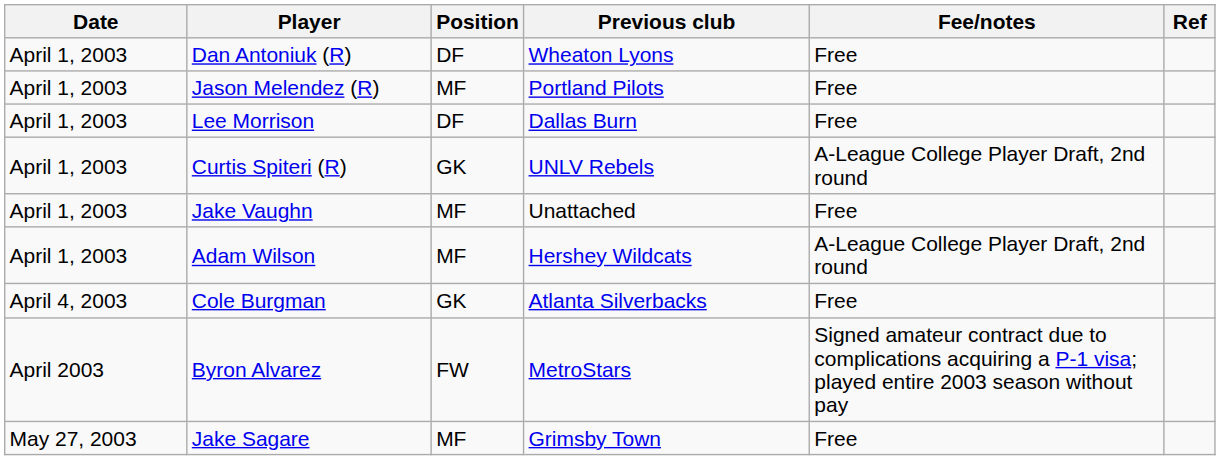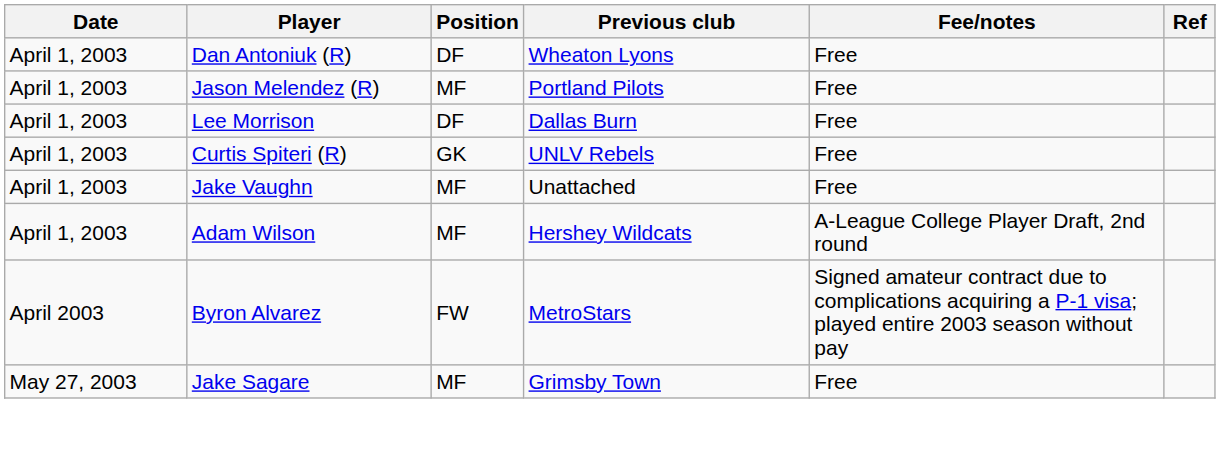Curtis Spiteri (R) | Fee/notes: A-League College Player Draft, 2nd round -> Free
- row: April 4, 2003 | Cole Burgman | GK | Atlanta Silverbacks | Free
